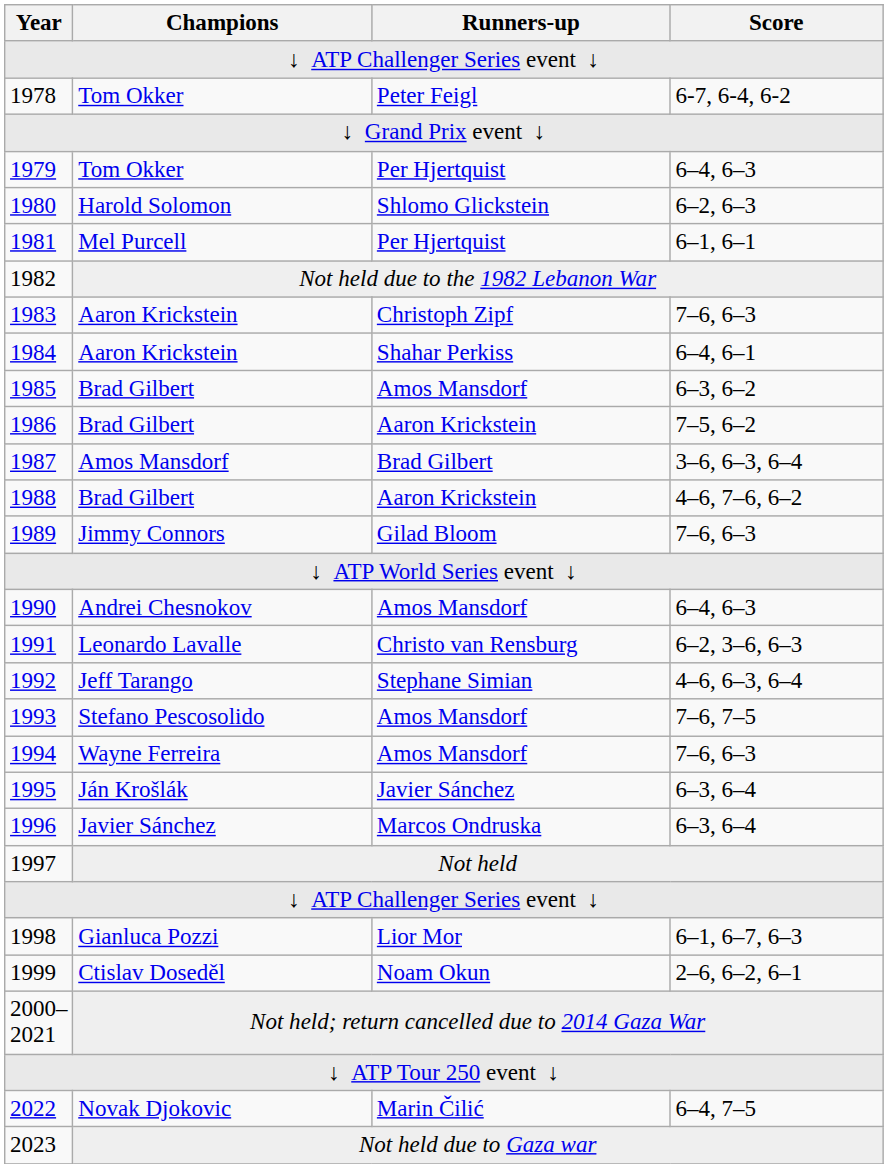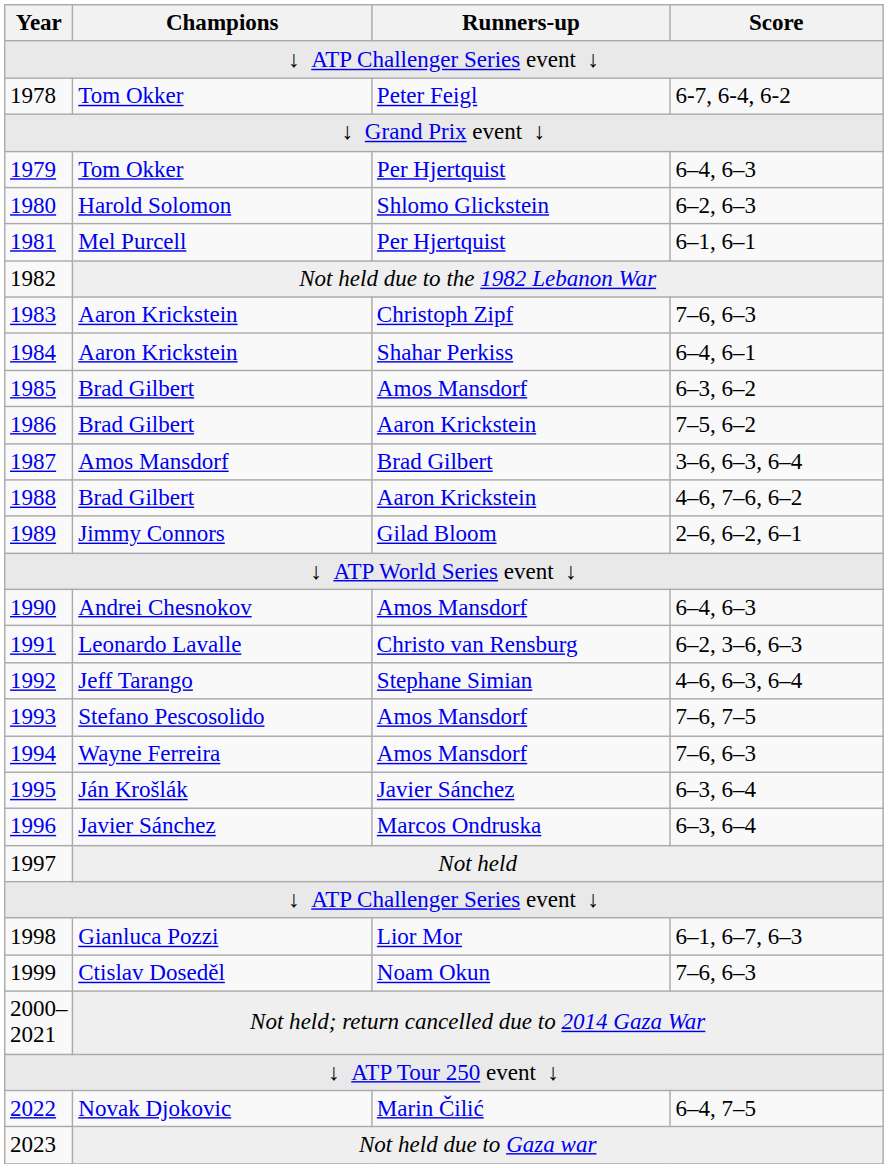1989 | Score: 7–6, 6–3 -> 2–6, 6–2, 6–1
1999 | Score: 2–6, 6–2, 6–1 -> 7–6, 6–3
